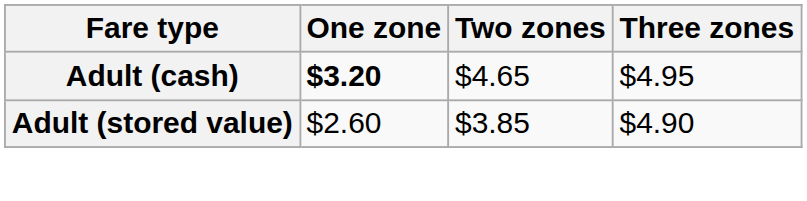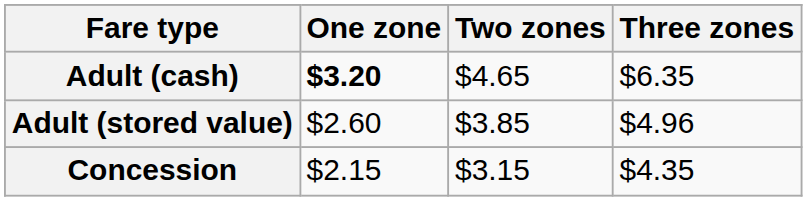Adult (cash) | Three zones: $4.95 -> $6.35
Adult (stored value) | Three zones: $4.90 -> $4.96
+ row: Concession | $2.15 | $3.15 | $4.35
